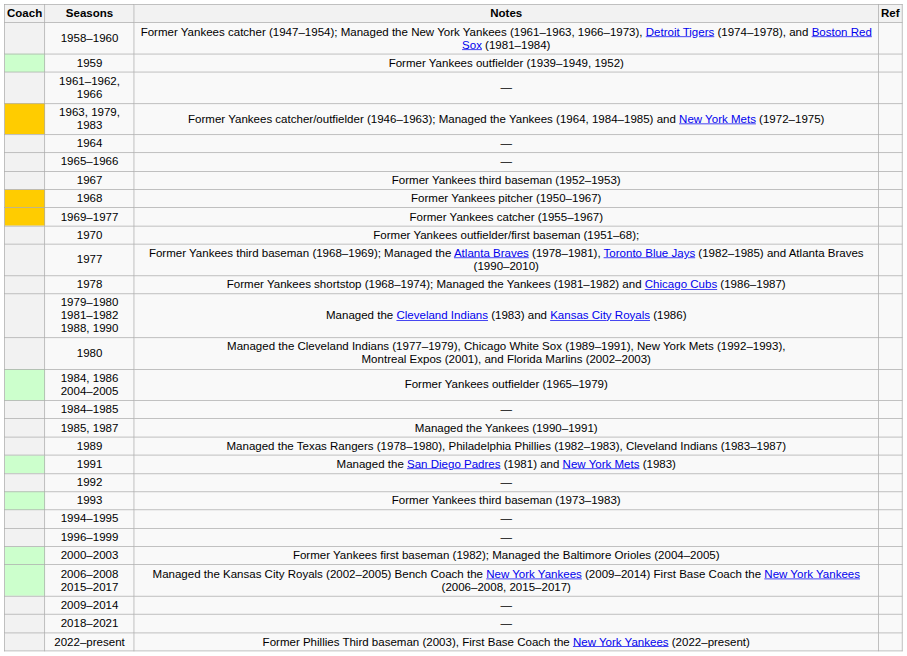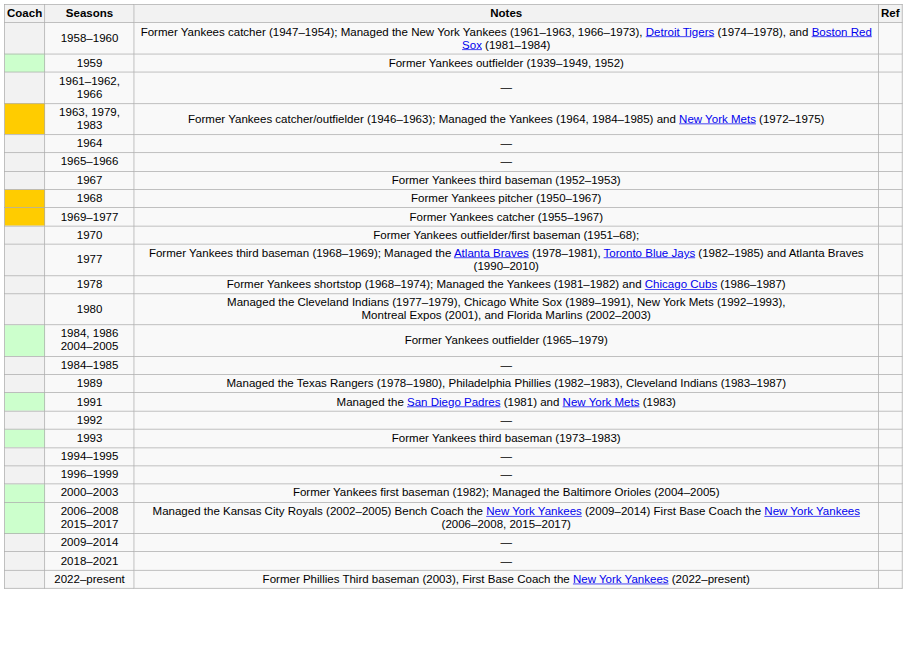- row: 1979–1980 1981–1982 1988, 1990 | Managed the Cleveland Indians (1983) and Kansas City Royals (1986)
- row: 1985, 1987 | Managed the Yankees (1990–1991)
